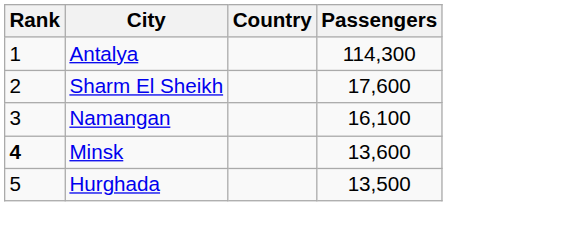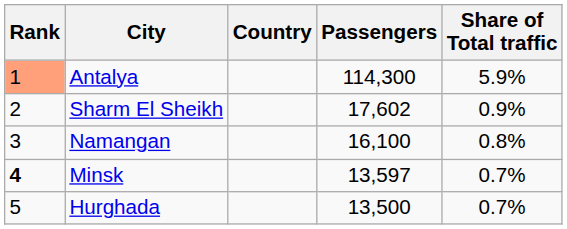+ column: Share of Total traffic | 5.9% | 0.9% | 0.8% | 0.7% | 0.7%
Antalya | Rank: no background -> lightsalmon background
Sharm El Sheikh | Passengers: 17,600 -> 17,602
Minsk | Passengers: 13,600 -> 13,597
